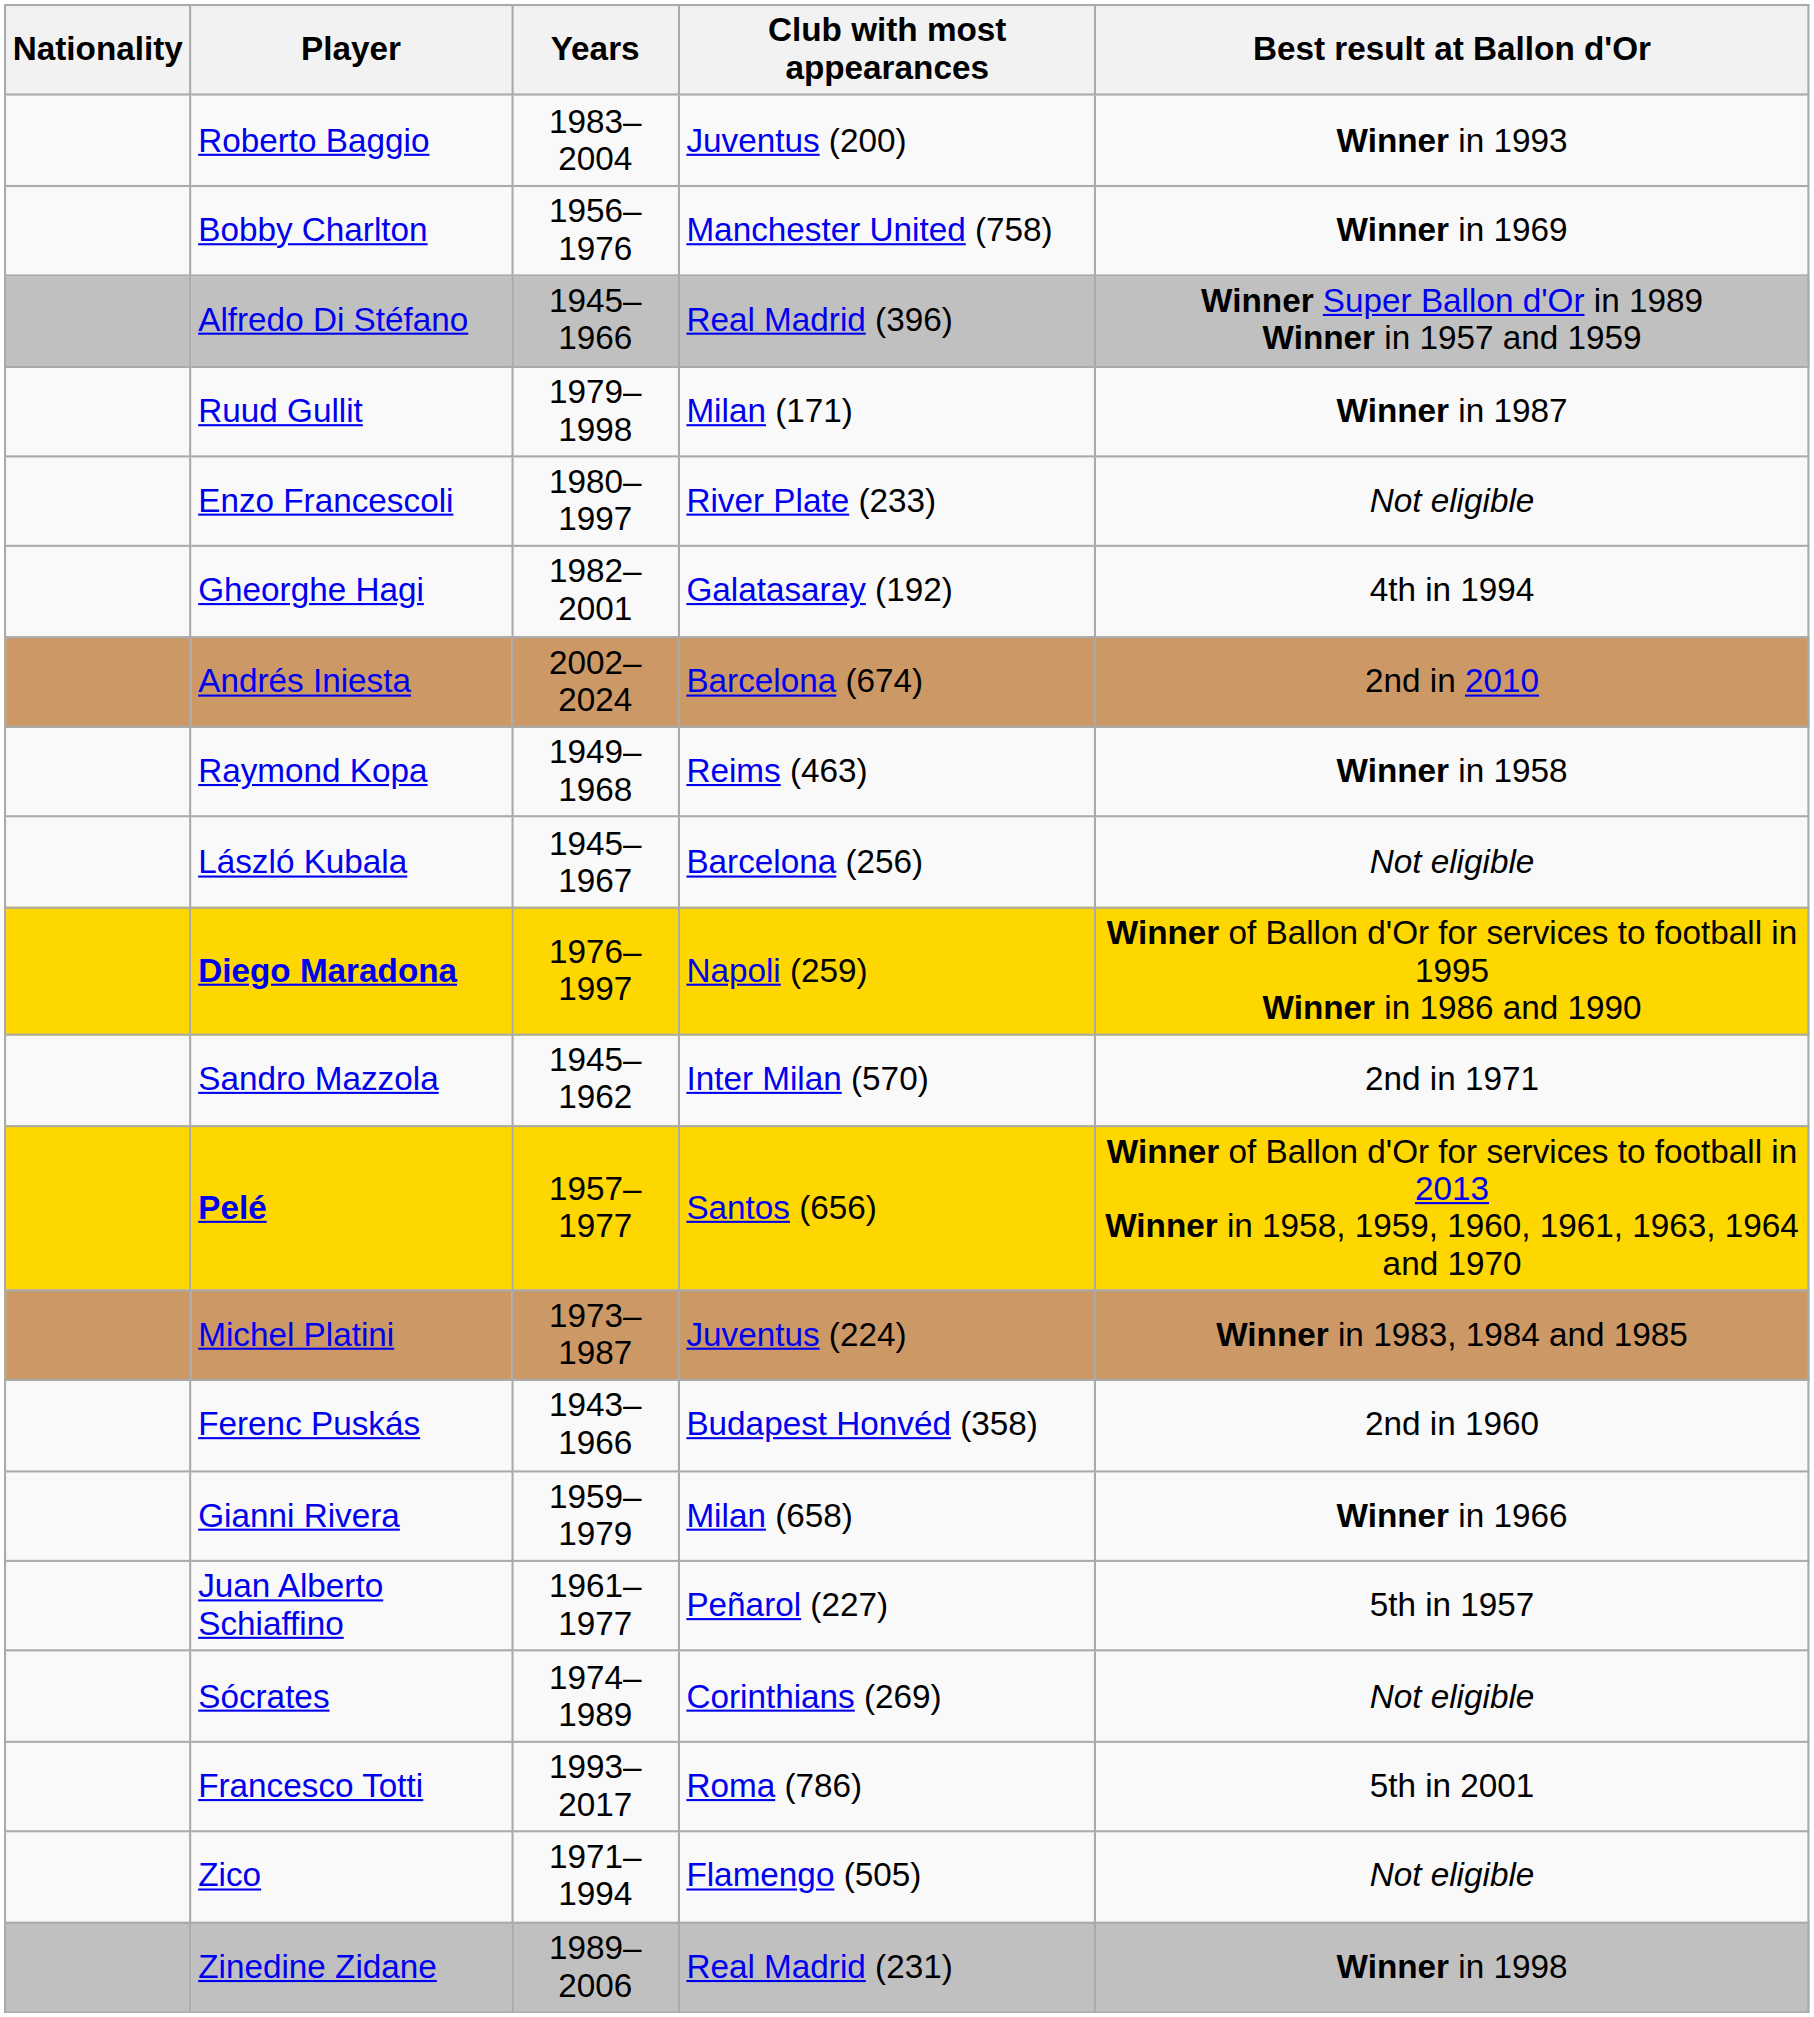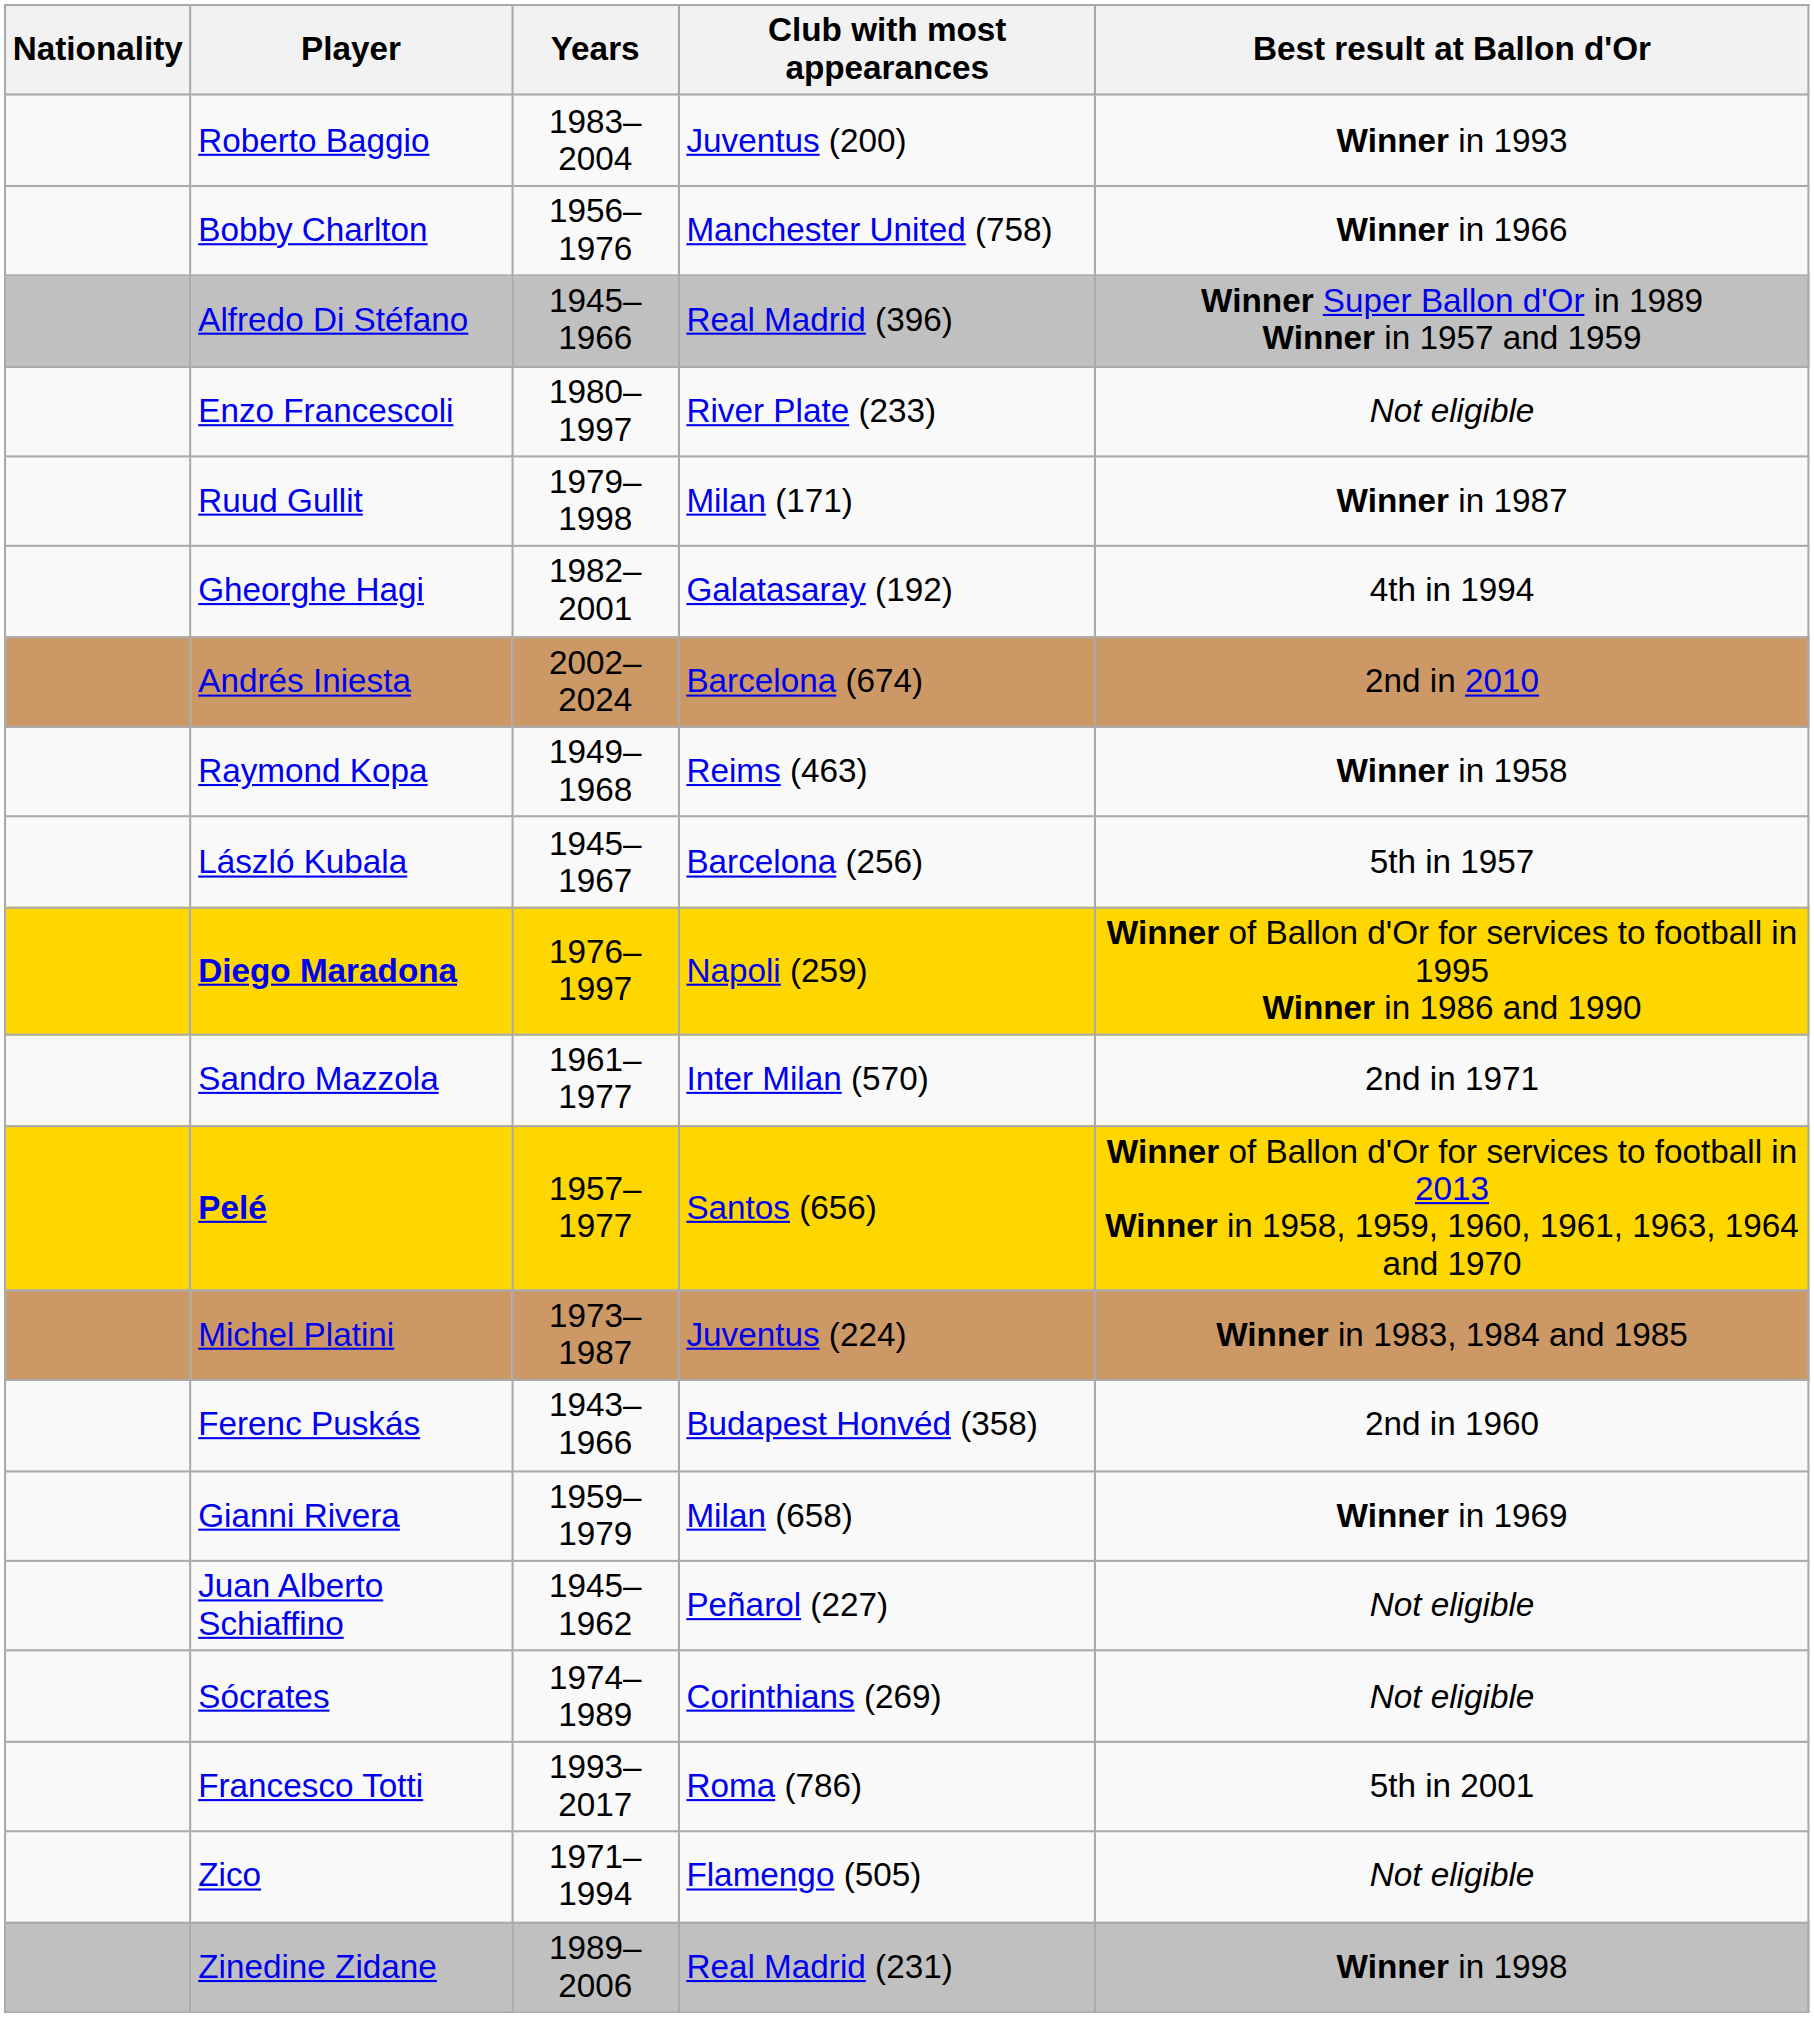Bobby Charlton | Best result at Ballon d'Or: Winner in 1969 -> Winner in 1966
rows swapped: Enzo Francescoli <-> Ruud Gullit
László Kubala | Best result at Ballon d'Or: Not eligible -> 5th in 1957
Sandro Mazzola | Years: 1945–1962 -> 1961–1977
Gianni Rivera | Best result at Ballon d'Or: Winner in 1966 -> Winner in 1969
Juan Alberto Schiaffino | Years: 1961–1977 -> 1945–1962
Juan Alberto Schiaffino | Best result at Ballon d'Or: 5th in 1957 -> Not eligible
